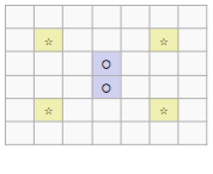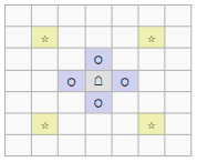+ row: ○ | ☖ | ○
